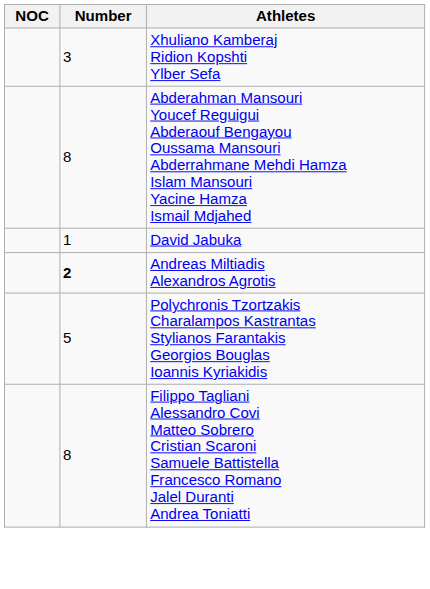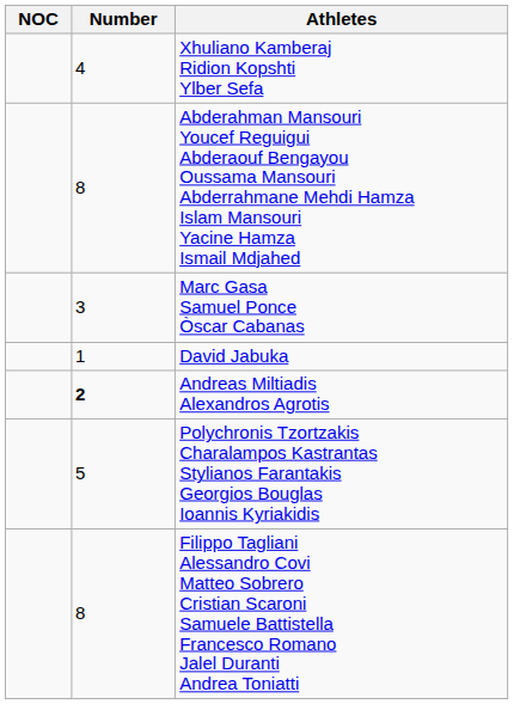Xhuliano Kamberaj Ridion Kopshti Ylber Sefa | Number: 3 -> 4
+ row: 3 | Marc Gasa Samuel Ponce Òscar Cabanas
